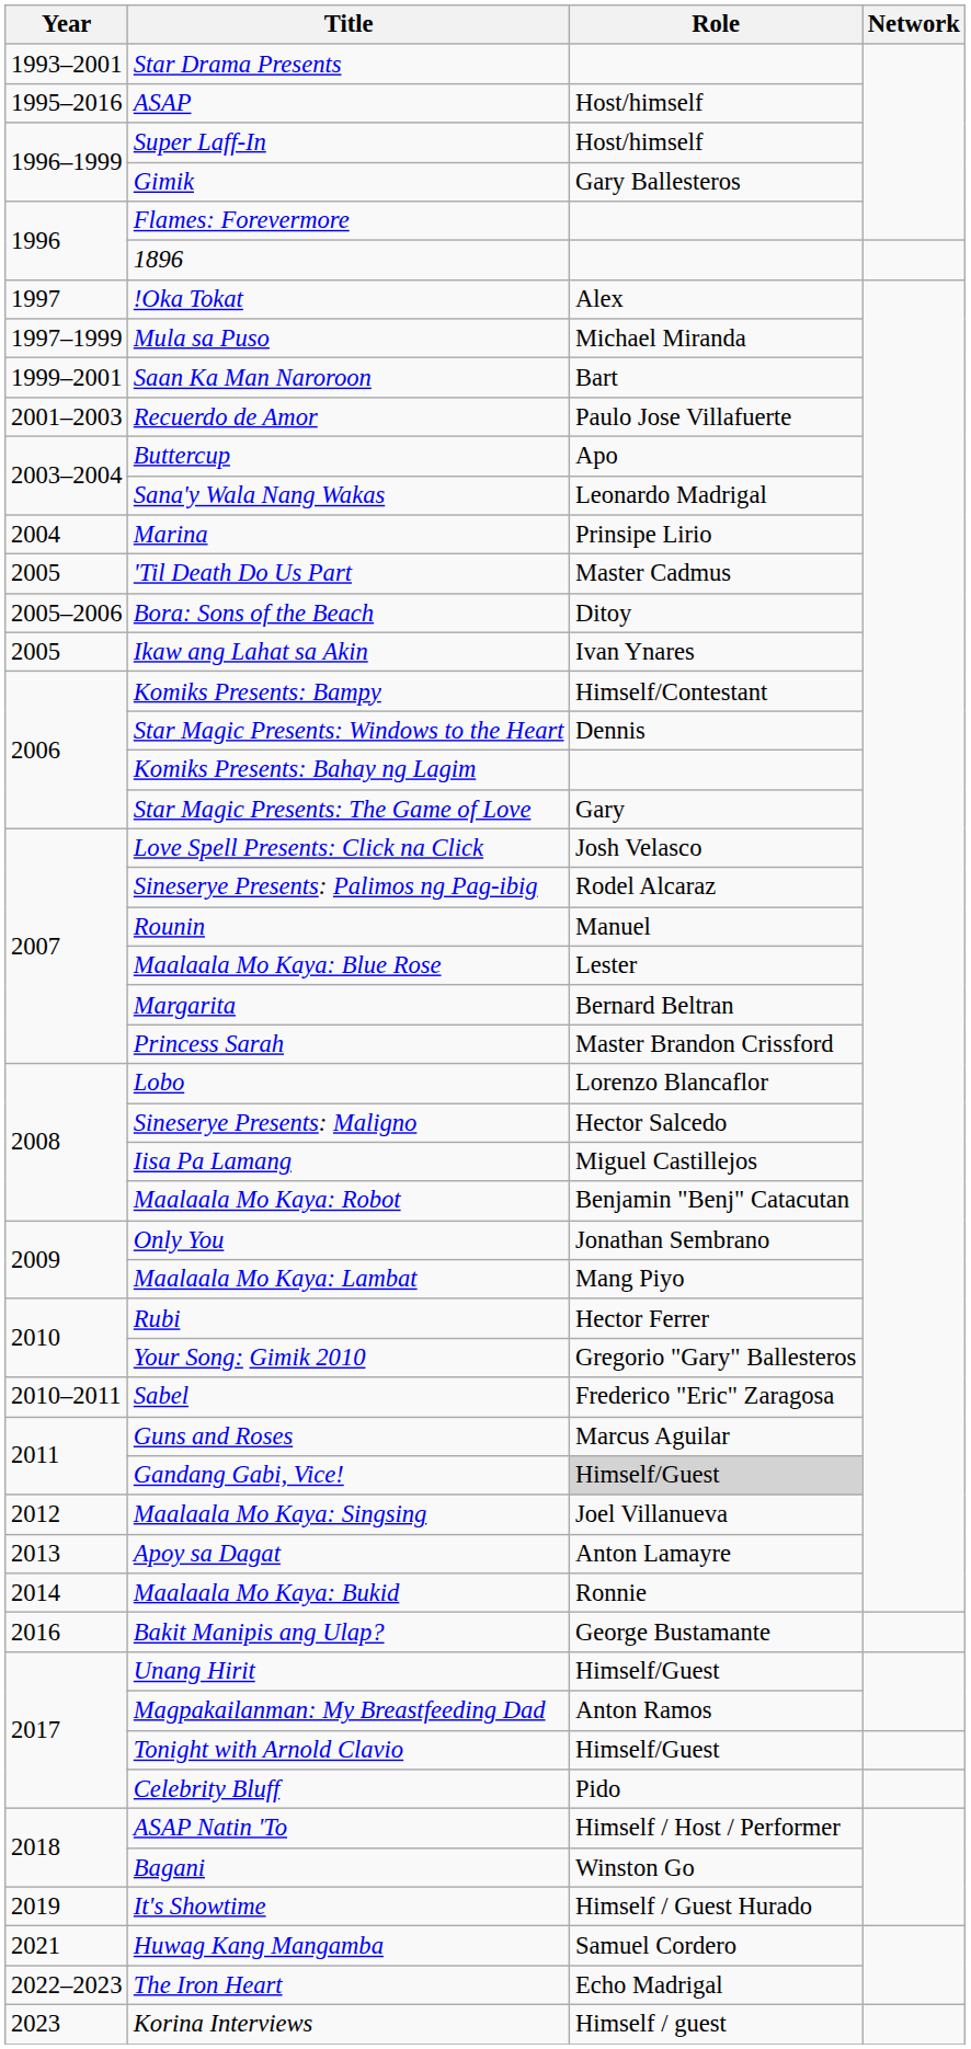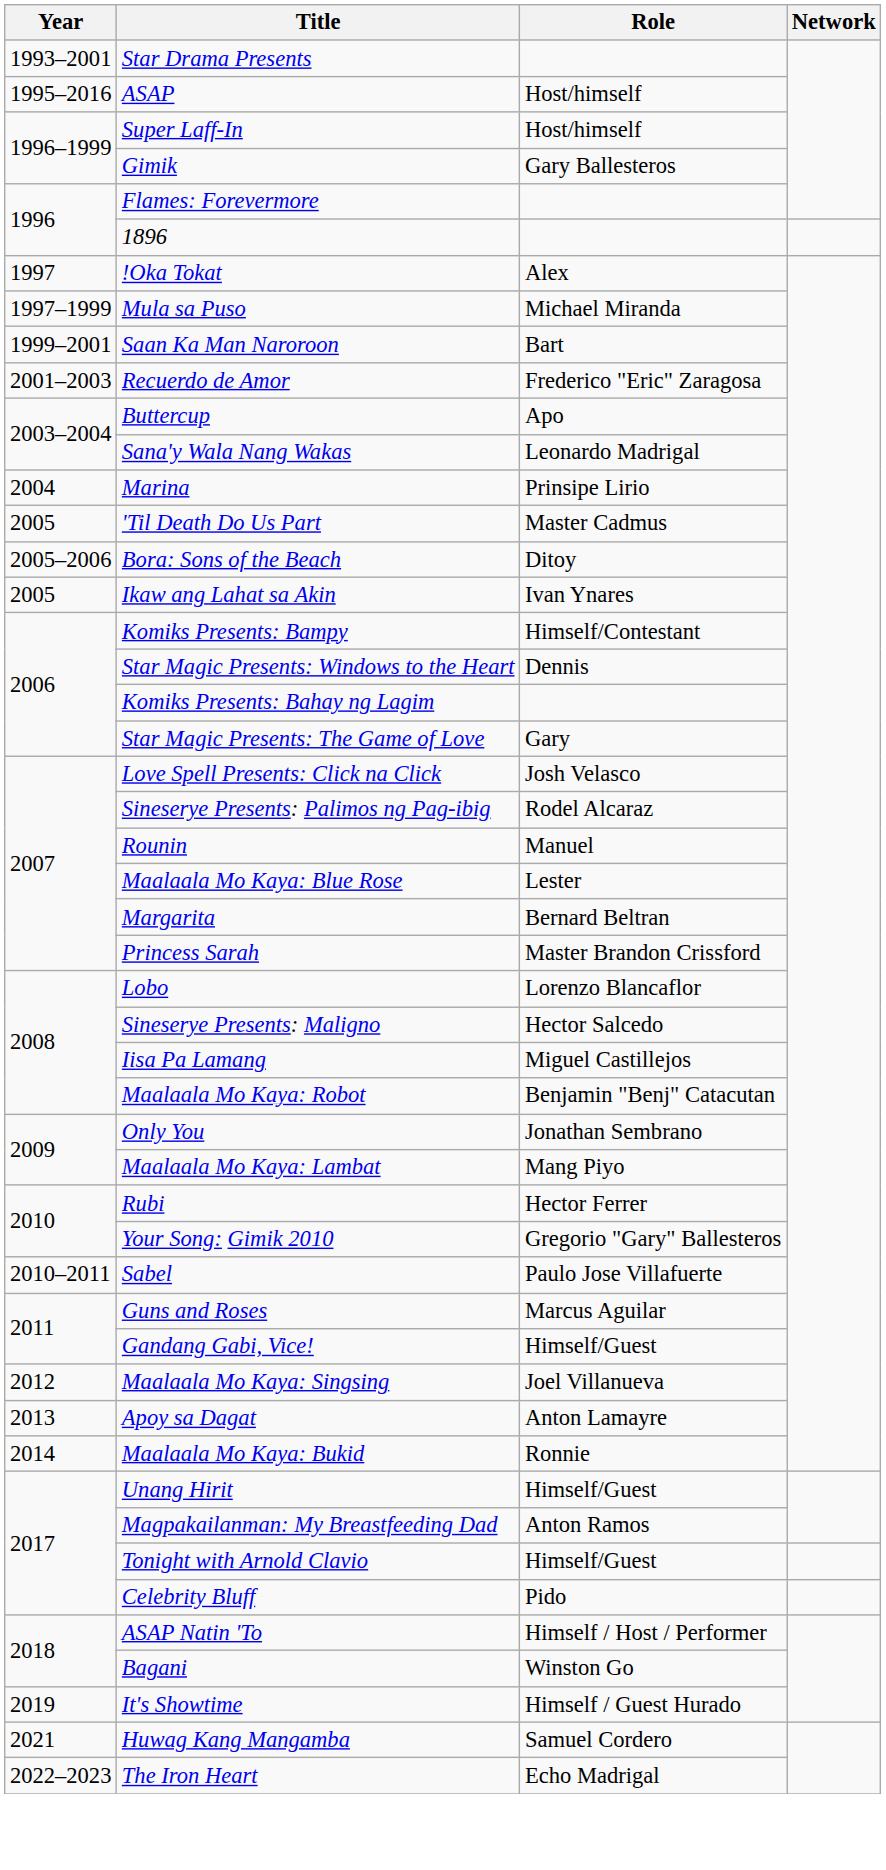Recuerdo de Amor | Role: Paulo Jose Villafuerte -> Frederico "Eric" Zaragosa
Sabel | Role: Frederico "Eric" Zaragosa -> Paulo Jose Villafuerte
Gandang Gabi, Vice! | Role: lightgrey background -> no background
- row: 2016 | Bakit Manipis ang Ulap? | George Bustamante
- row: 2023 | Korina Interviews | Himself / guest
